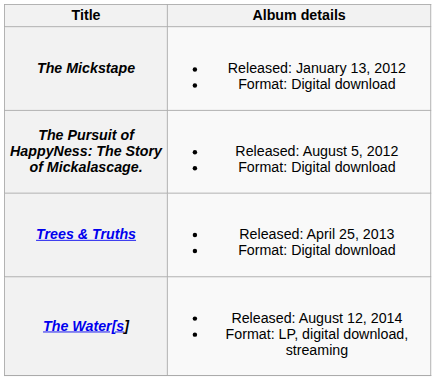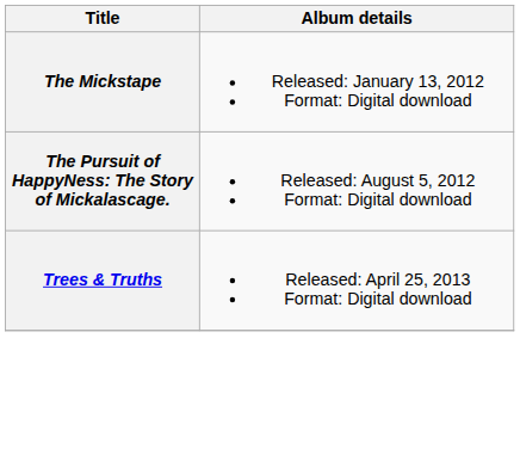- row: The Water[s] | Released: August 12, 2014 Format: LP, digital download, streaming
